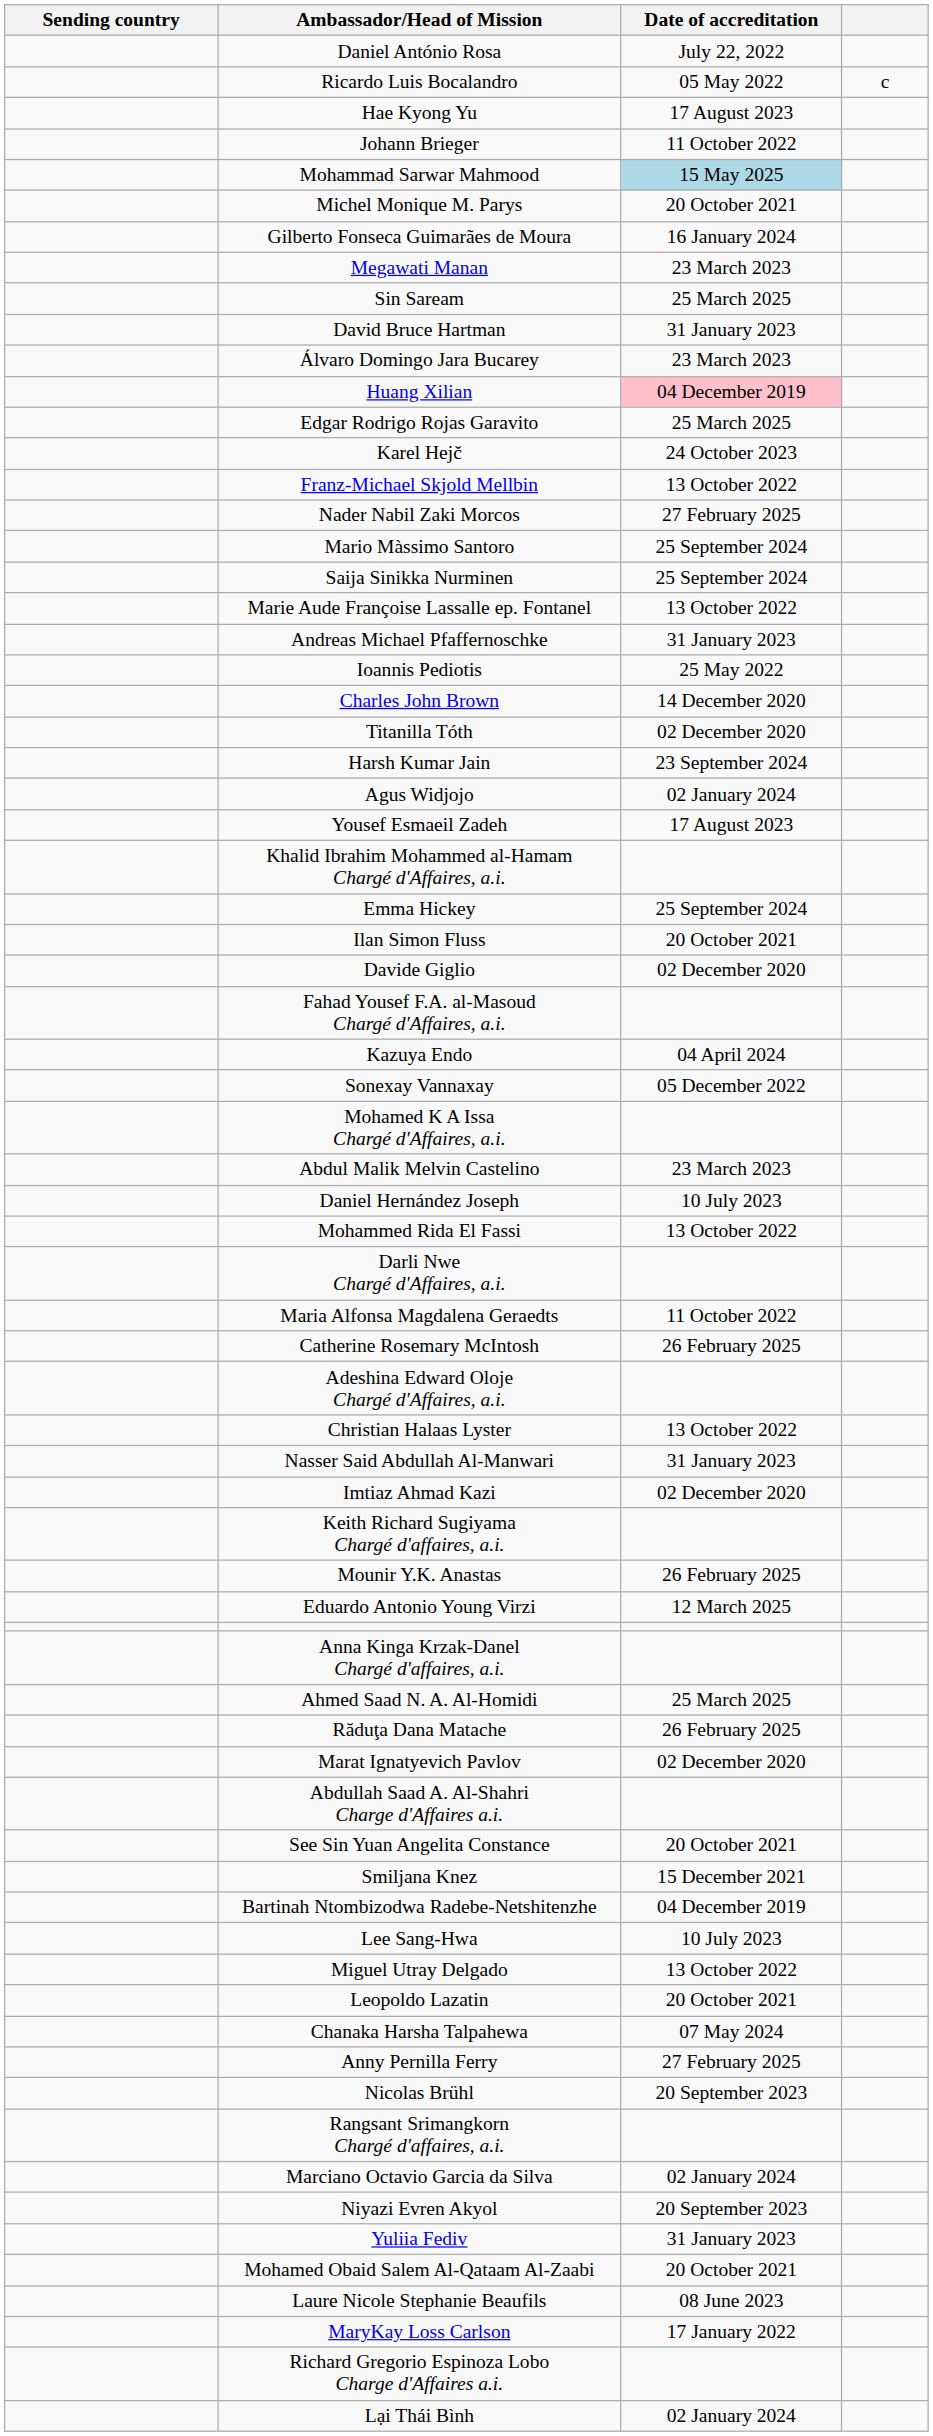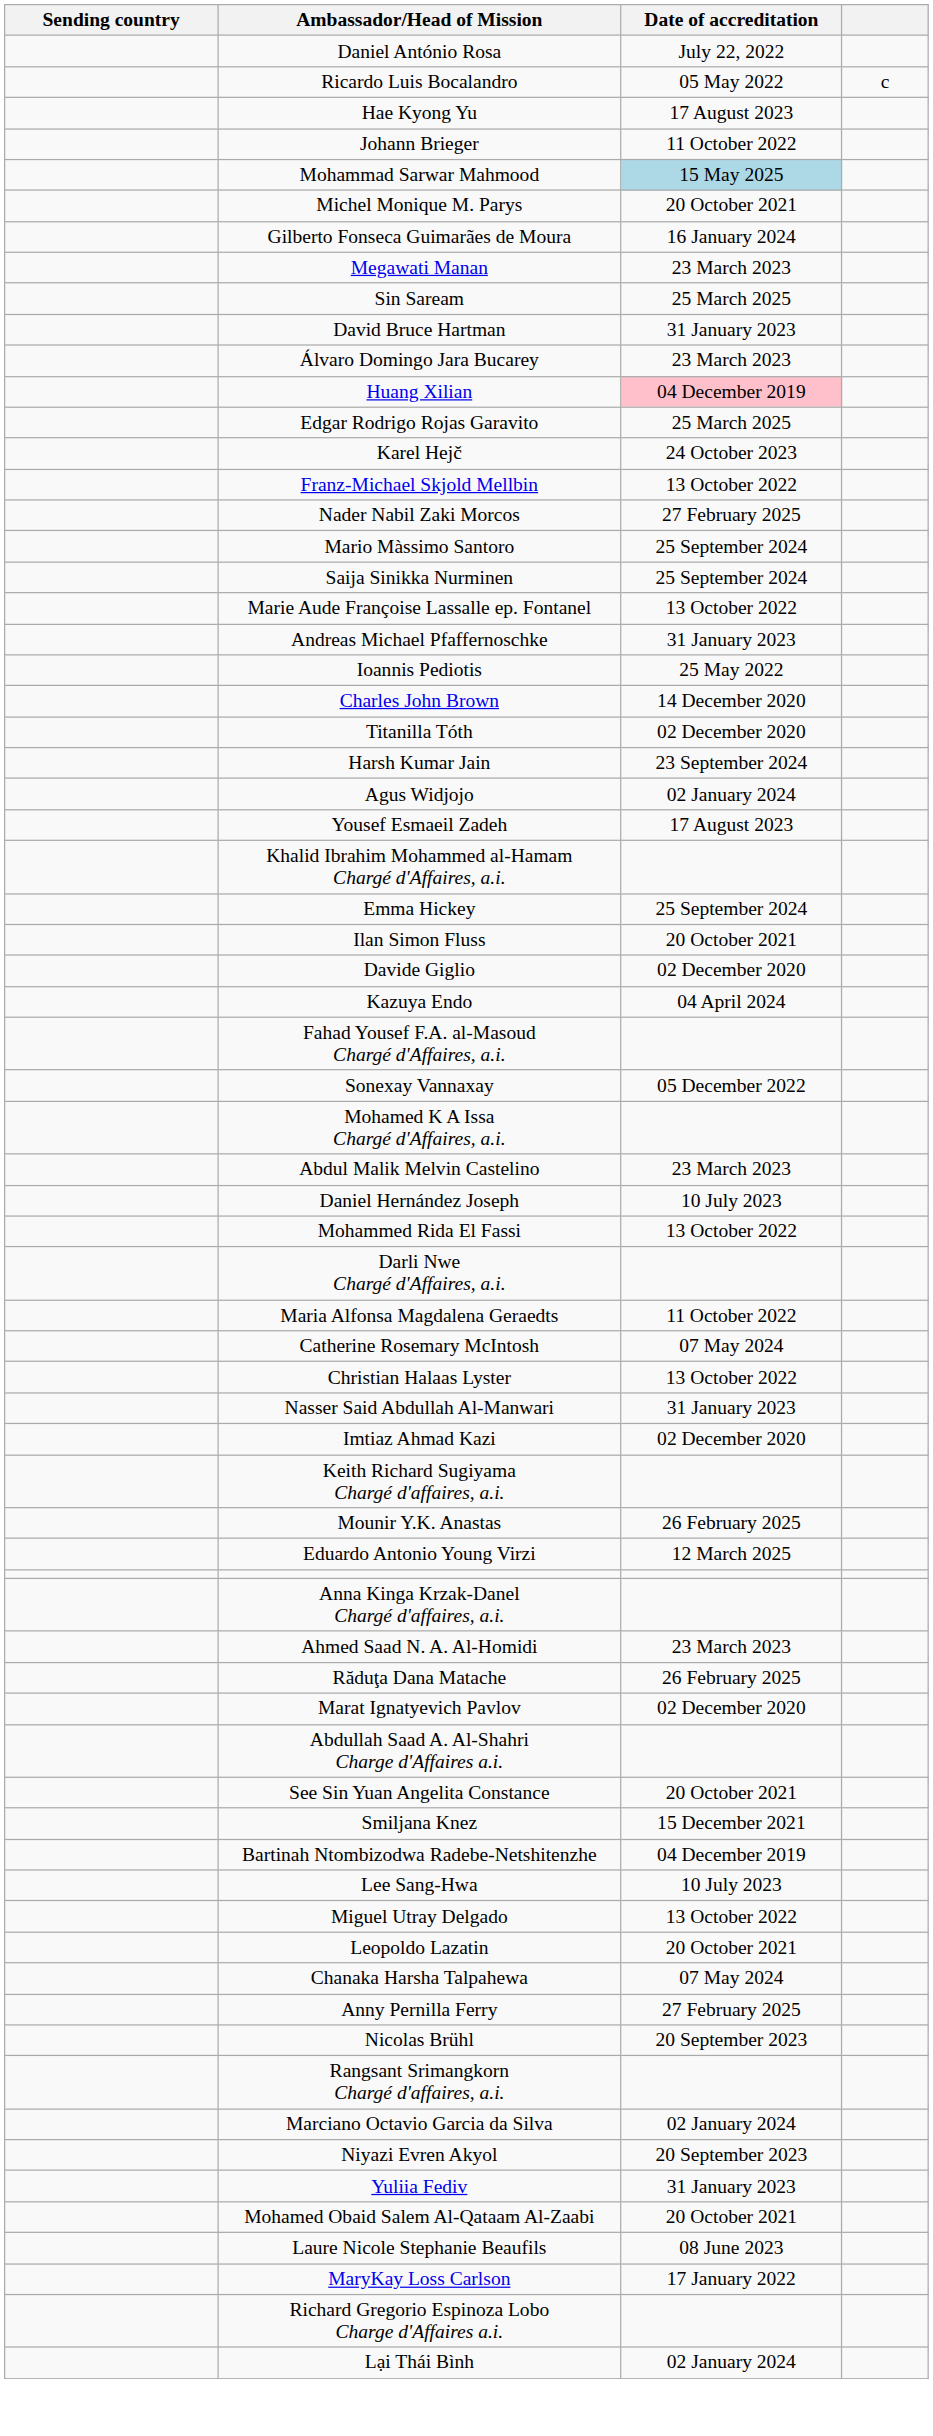rows swapped: Kazuya Endo <-> Fahad Yousef F.A. al-Masoud Chargé d'Affaires, a.i.
Catherine Rosemary McIntosh | Date of accreditation: 26 February 2025 -> 07 May 2024
- row: Adeshina Edward Oloje Chargé d'Affaires, a.i.
Ahmed Saad N. A. Al-Homidi | Date of accreditation: 25 March 2025 -> 23 March 2023
